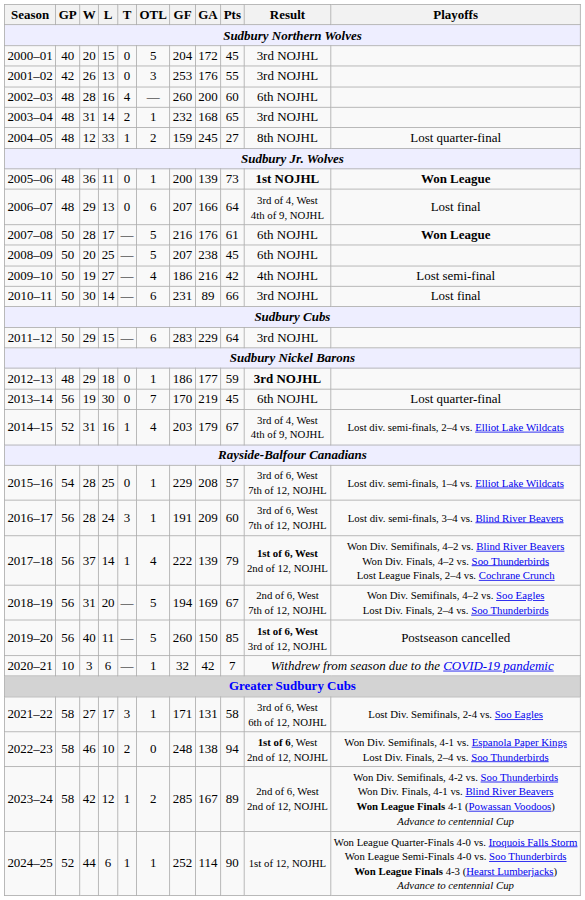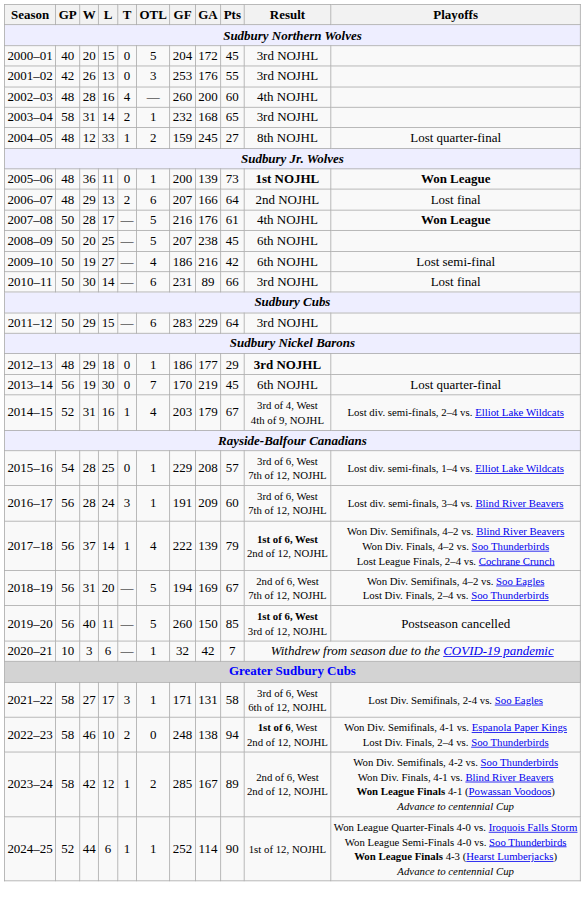2002–03 | Result: 6th NOJHL -> 4th NOJHL
2003–04 | GP: 48 -> 58
2006–07 | T: 0 -> 2
2006–07 | Result: 3rd of 4, West 4th of 9, NOJHL -> 2nd NOJHL
2007–08 | Result: 6th NOJHL -> 4th NOJHL
2009–10 | Result: 4th NOJHL -> 6th NOJHL
2012–13 | Pts: 59 -> 29
